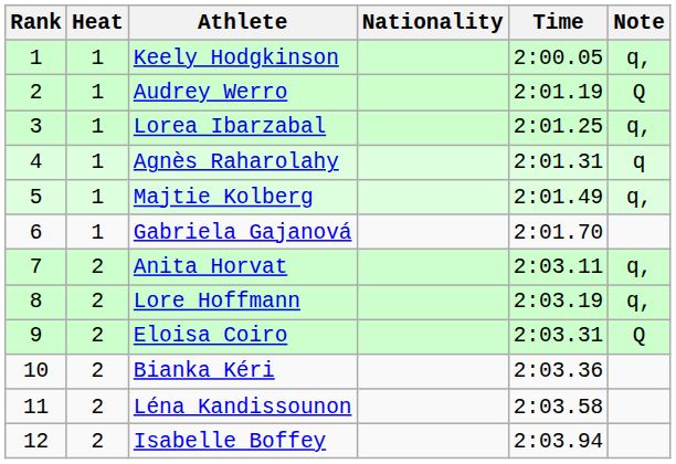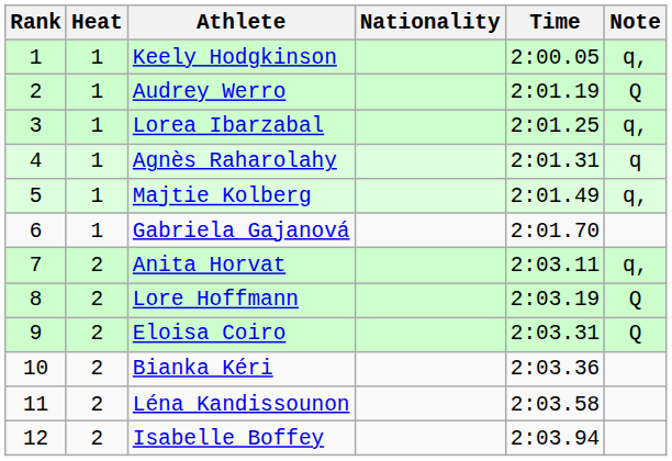Lore Hoffmann | Note: q, -> Q
